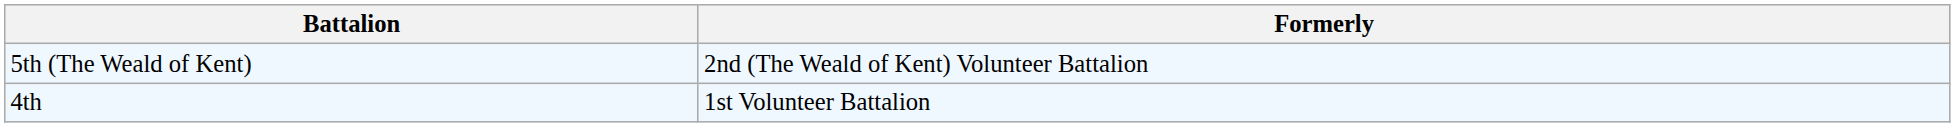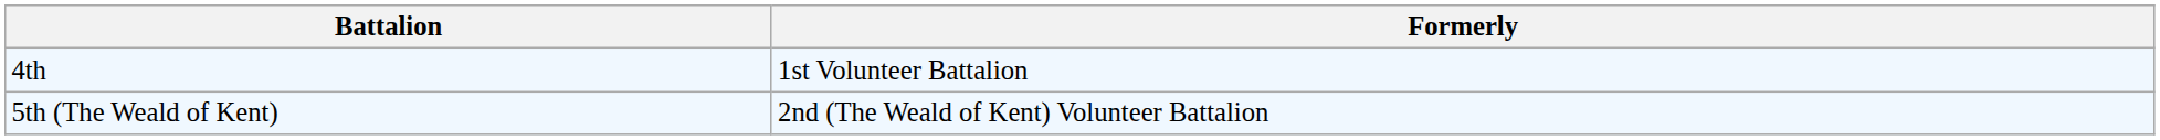rows swapped: 4th <-> 5th (The Weald of Kent)
